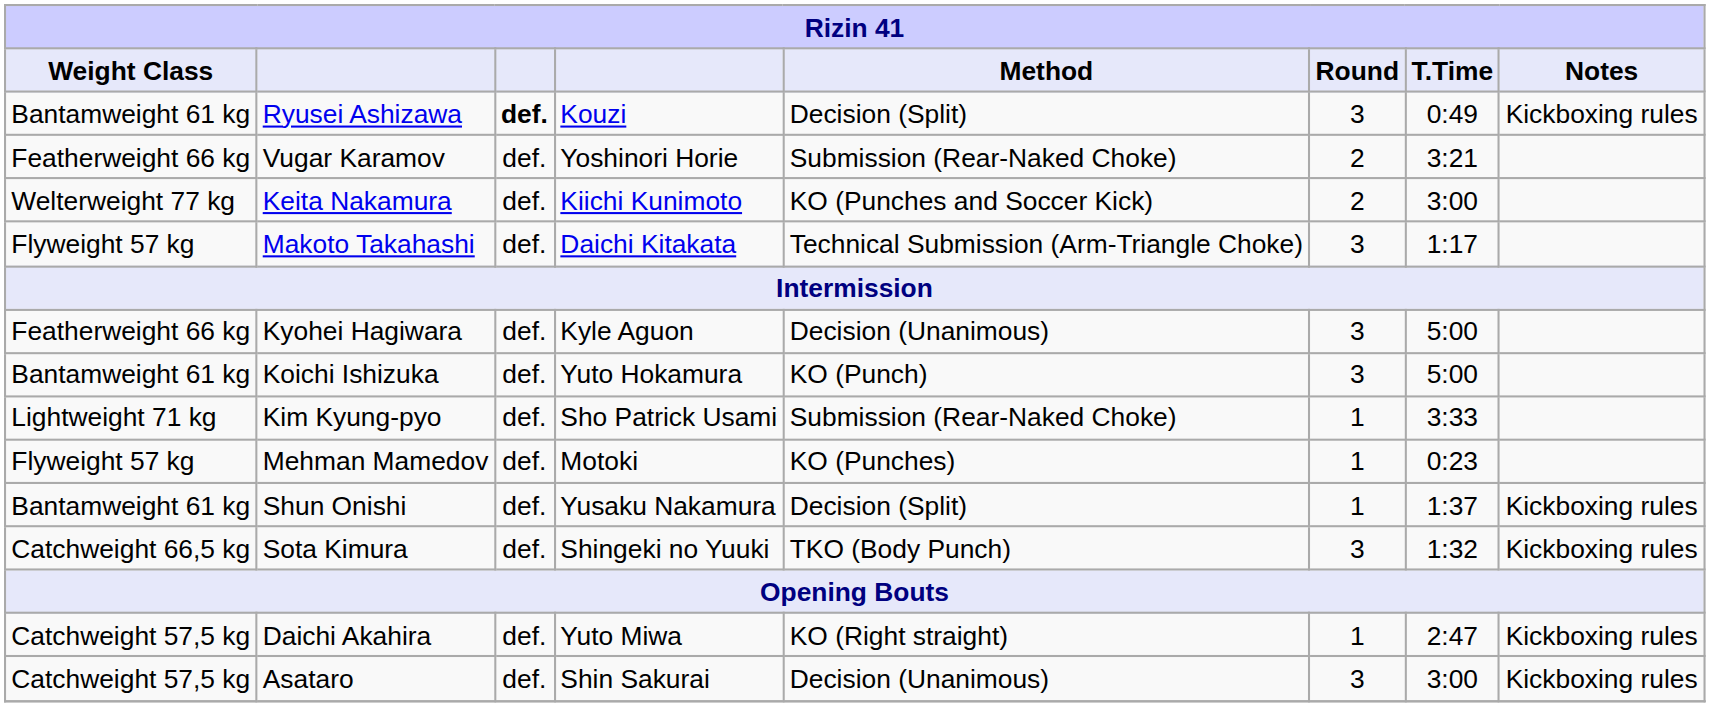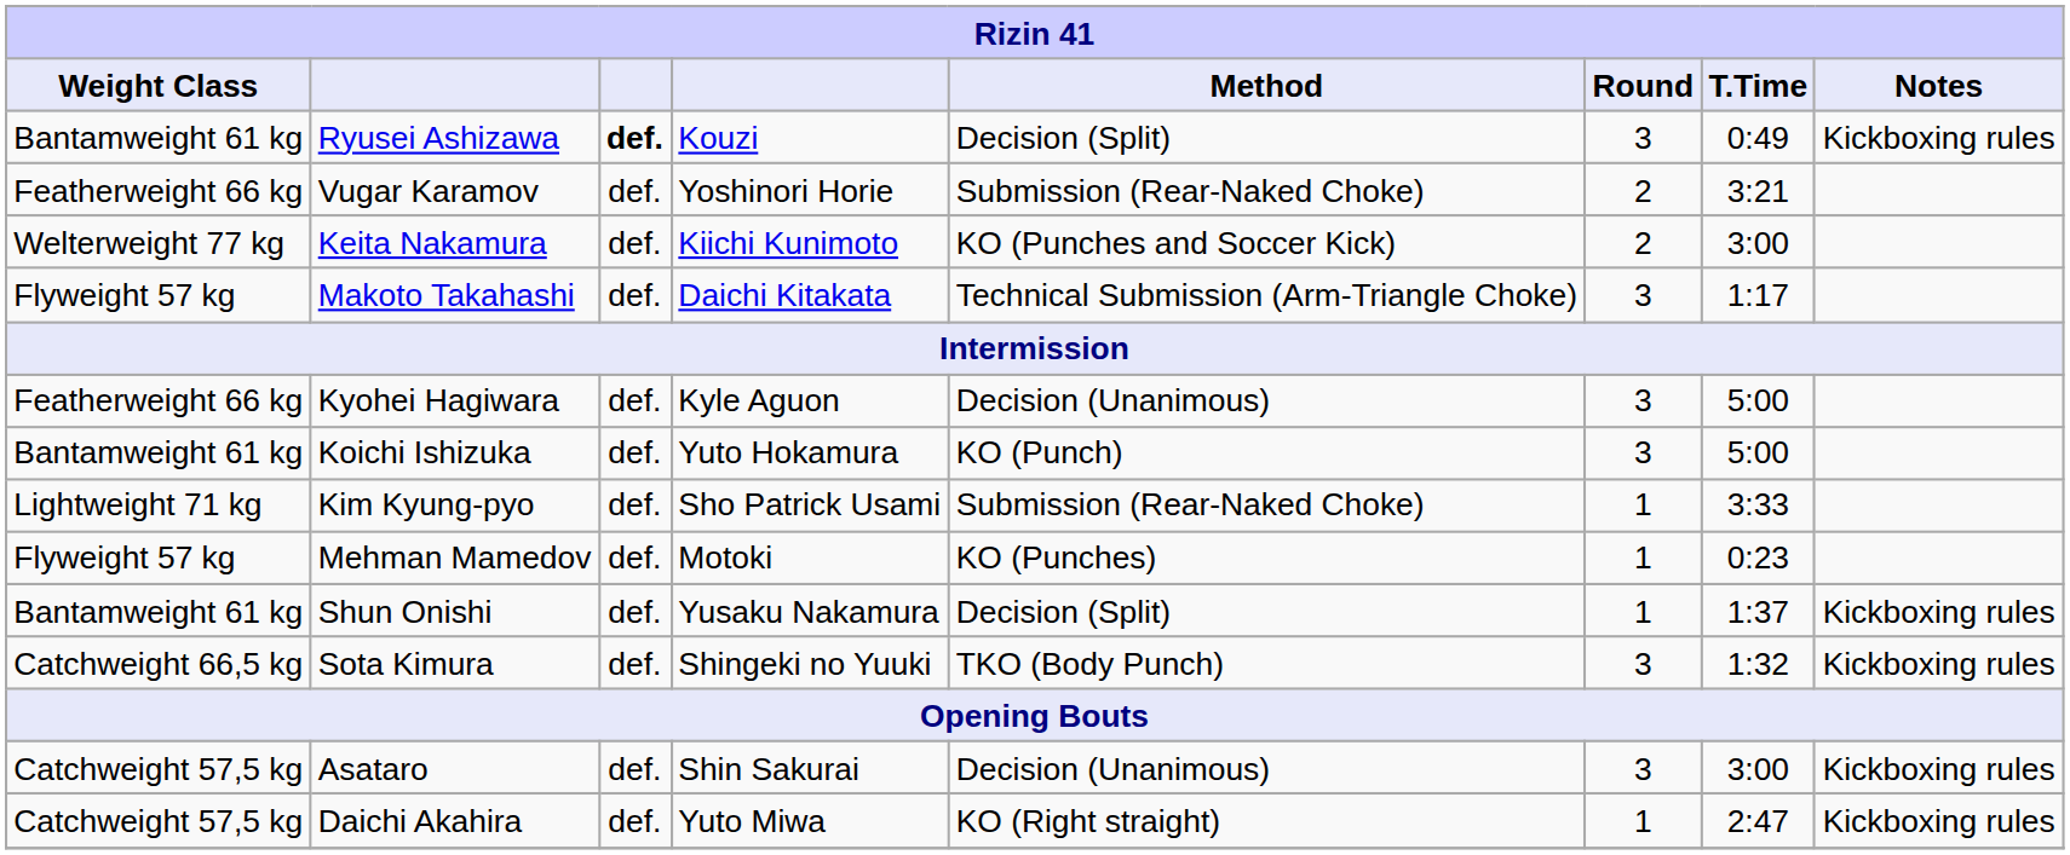rows swapped: Asataro <-> Daichi Akahira
